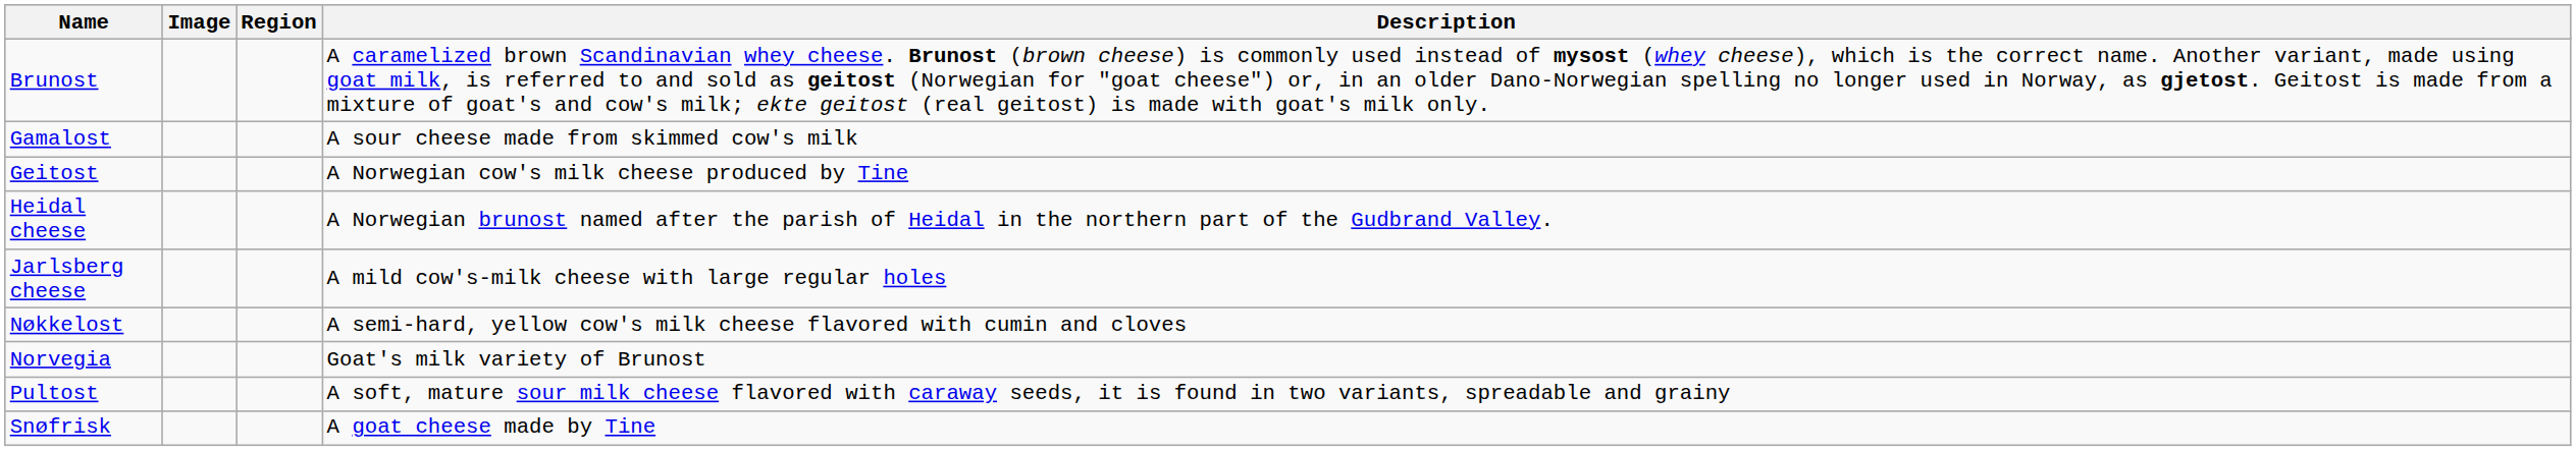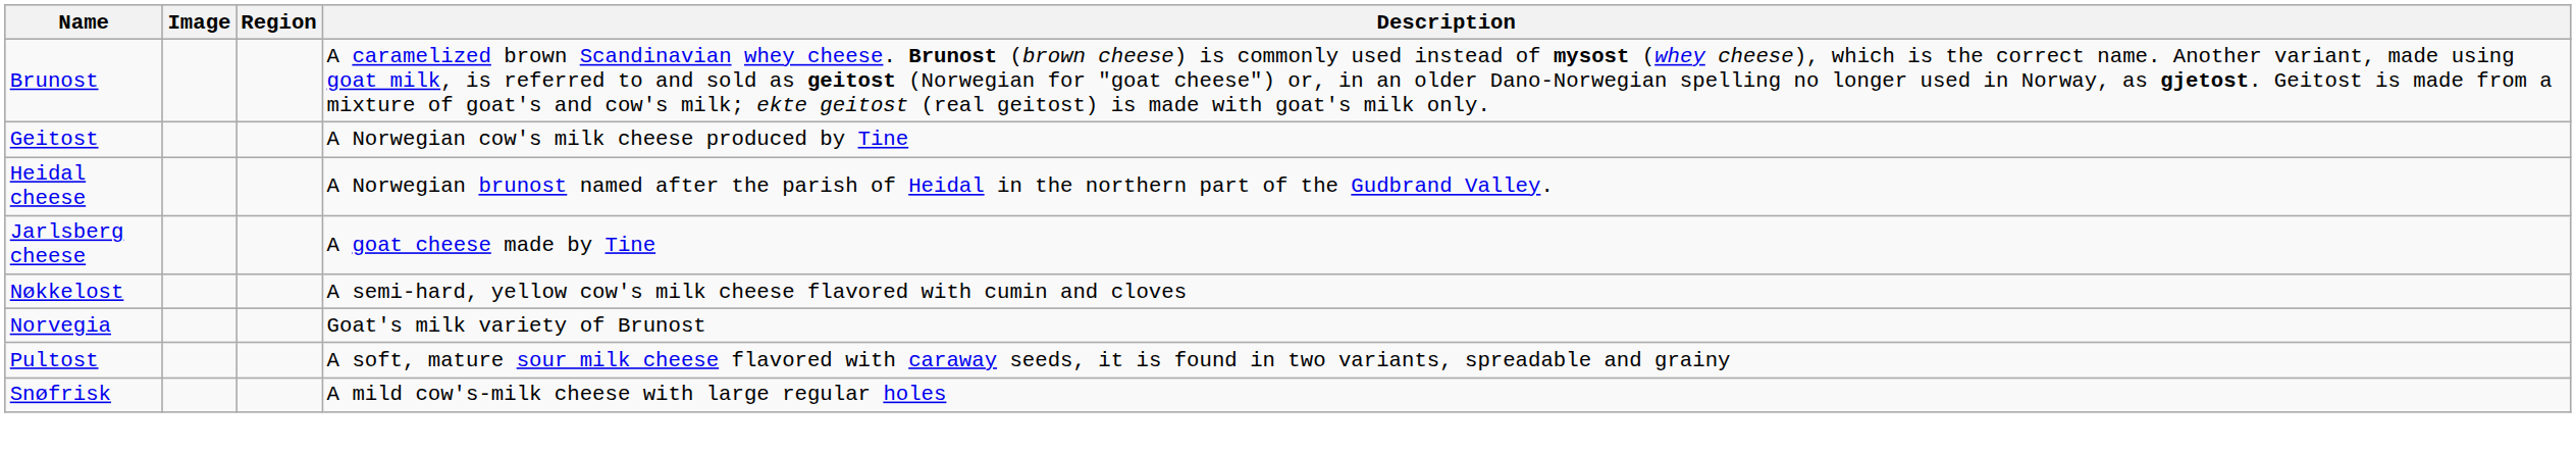- row: Gamalost | A sour cheese made from skimmed cow's milk
Jarlsberg cheese | Description: A mild cow's-milk cheese with large regular holes -> A goat cheese made by Tine
Snøfrisk | Description: A goat cheese made by Tine -> A mild cow's-milk cheese with large regular holes
